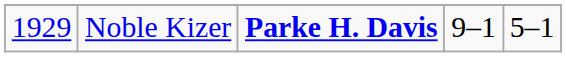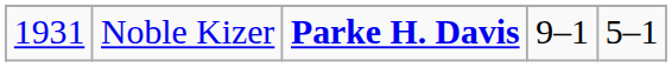Noble Kizer | column 1: 1929 -> 1931
